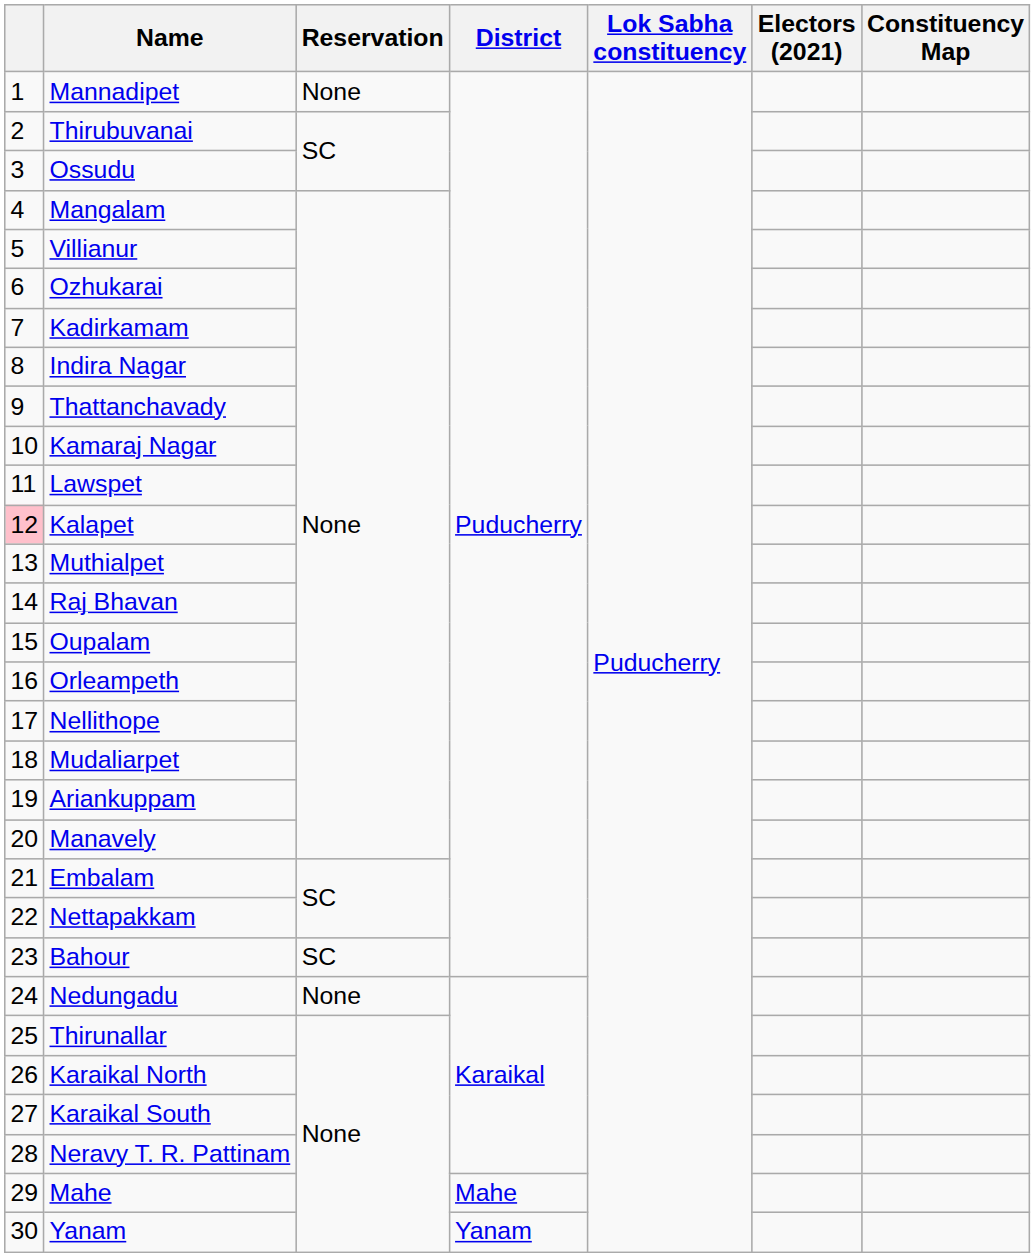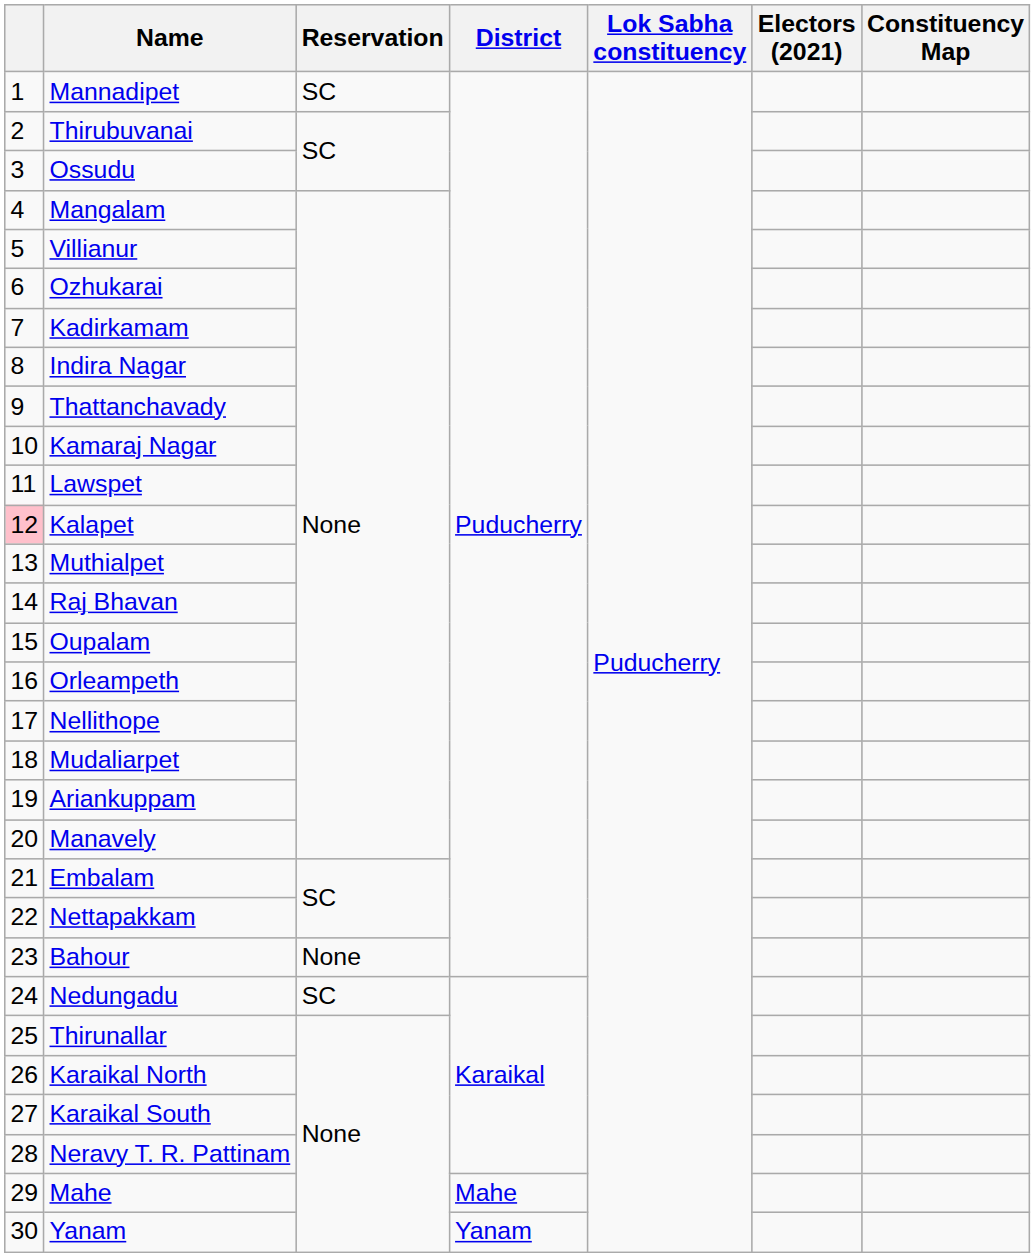Mannadipet | Reservation: None -> SC
Bahour | Reservation: SC -> None
Nedungadu | Reservation: None -> SC
